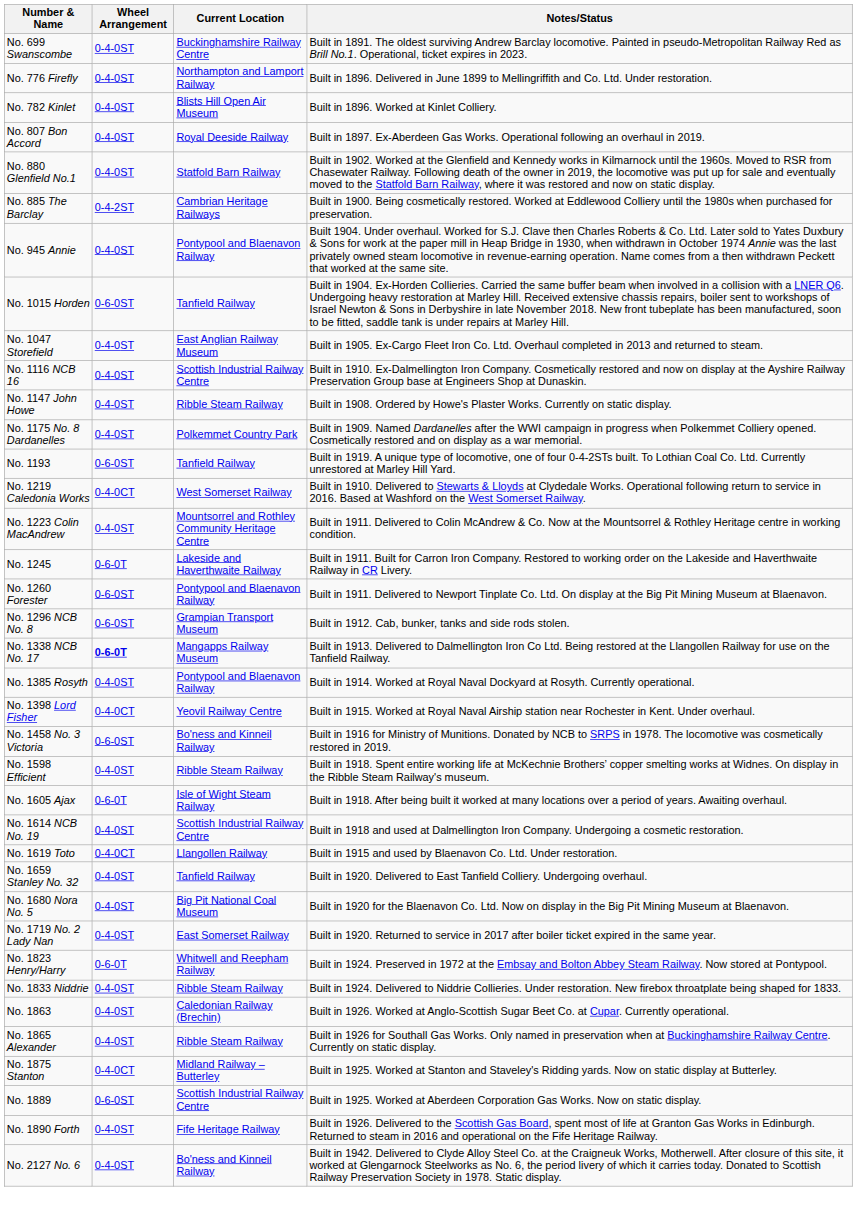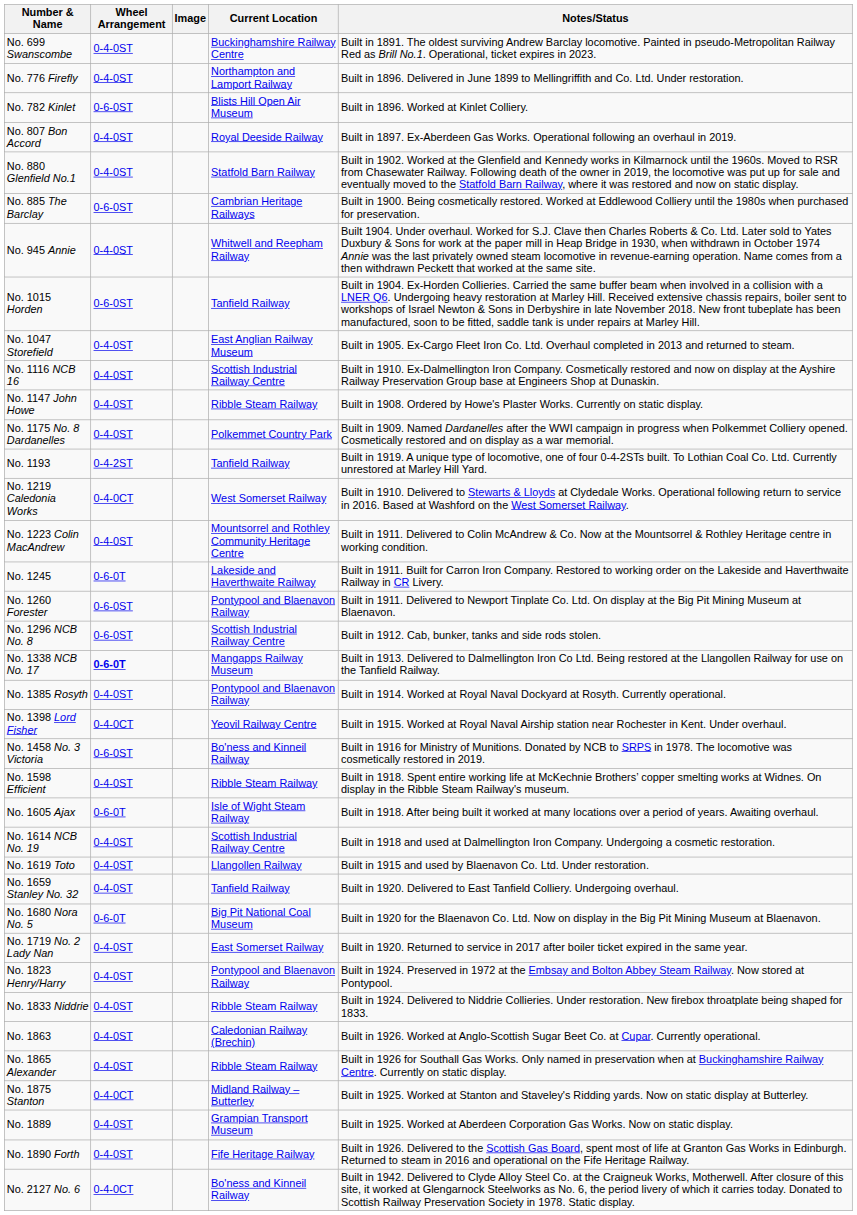+ column: Image
No. 782 Kinlet | Wheel Arrangement: 0-4-0ST -> 0-6-0ST
No. 885 The Barclay | Wheel Arrangement: 0-4-2ST -> 0-6-0ST
No. 945 Annie | Current Location: Pontypool and Blaenavon Railway -> Whitwell and Reepham Railway
No. 1193 | Wheel Arrangement: 0-6-0ST -> 0-4-2ST
No. 1296 NCB No. 8 | Current Location: Grampian Transport Museum -> Scottish Industrial Railway Centre
No. 1619 Toto | Wheel Arrangement: 0-4-0CT -> 0-4-0ST
No. 1680 Nora No. 5 | Wheel Arrangement: 0-4-0ST -> 0-6-0T
No. 1823 Henry/Harry | Wheel Arrangement: 0-6-0T -> 0-4-0ST
No. 1823 Henry/Harry | Current Location: Whitwell and Reepham Railway -> Pontypool and Blaenavon Railway
No. 1889 | Wheel Arrangement: 0-6-0ST -> 0-4-0ST
No. 1889 | Current Location: Scottish Industrial Railway Centre -> Grampian Transport Museum
No. 2127 No. 6 | Wheel Arrangement: 0-4-0ST -> 0-4-0CT
